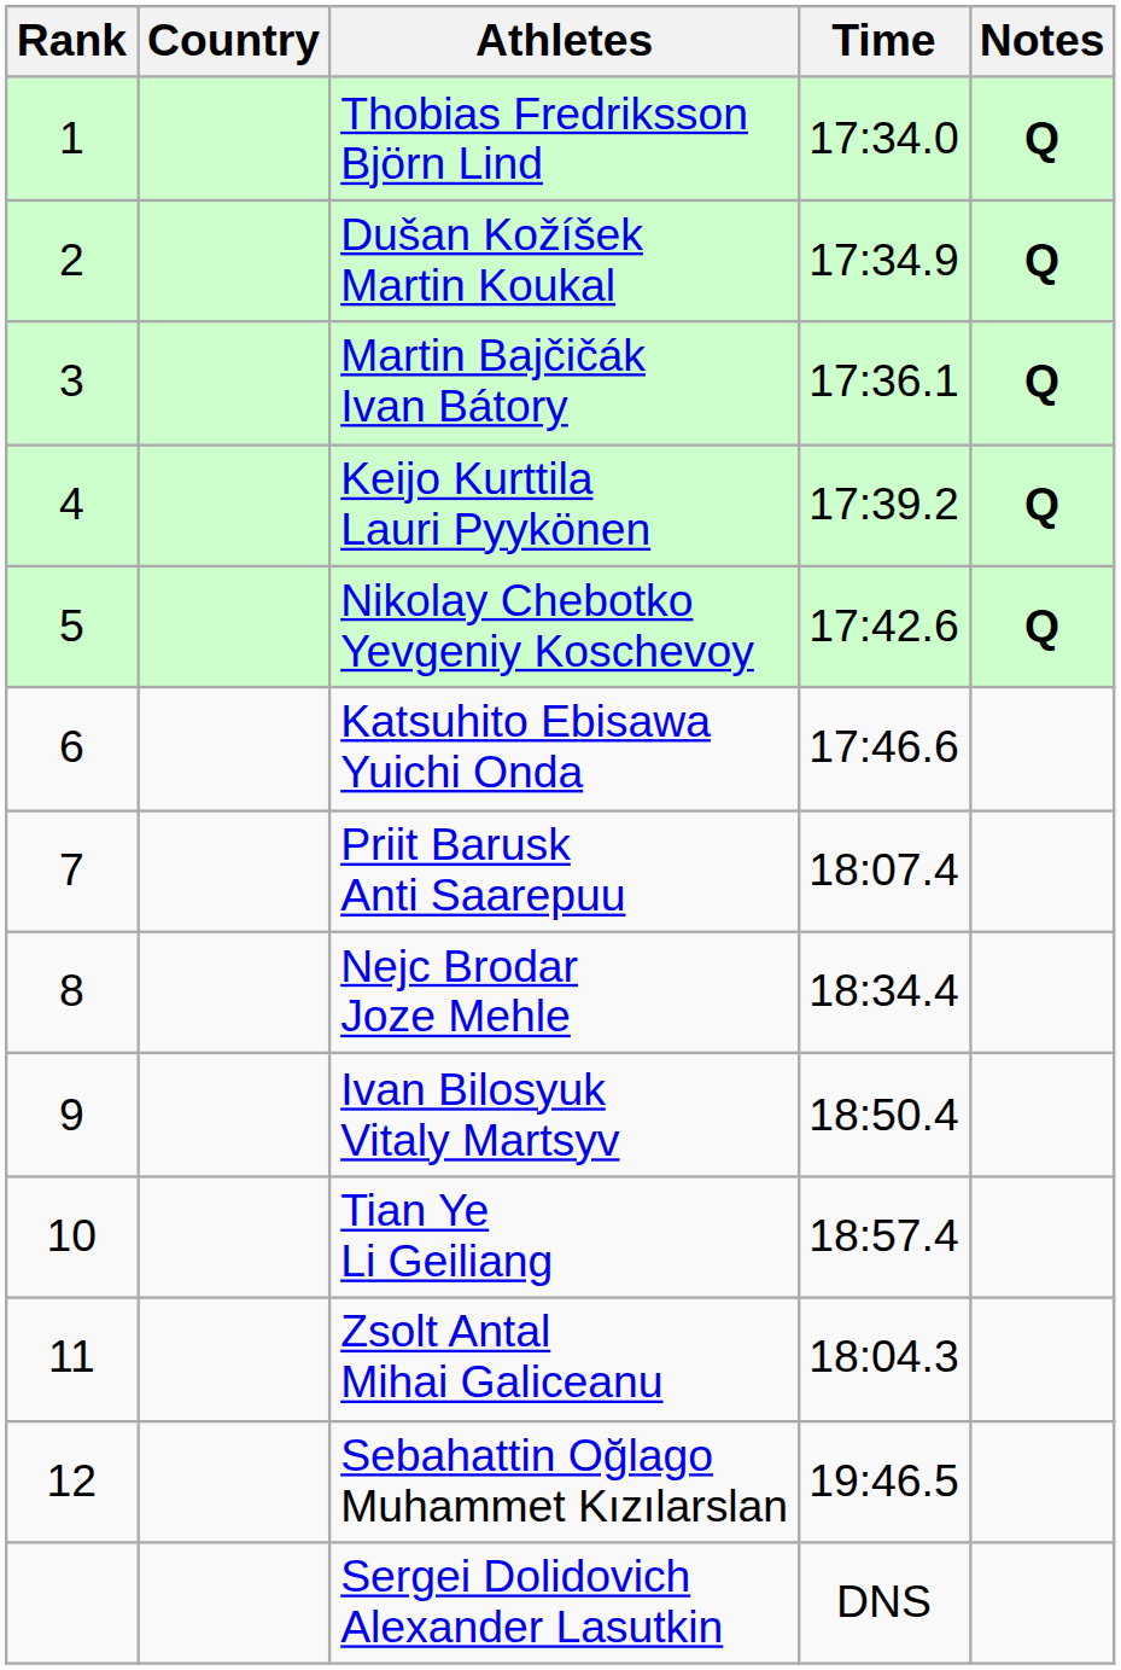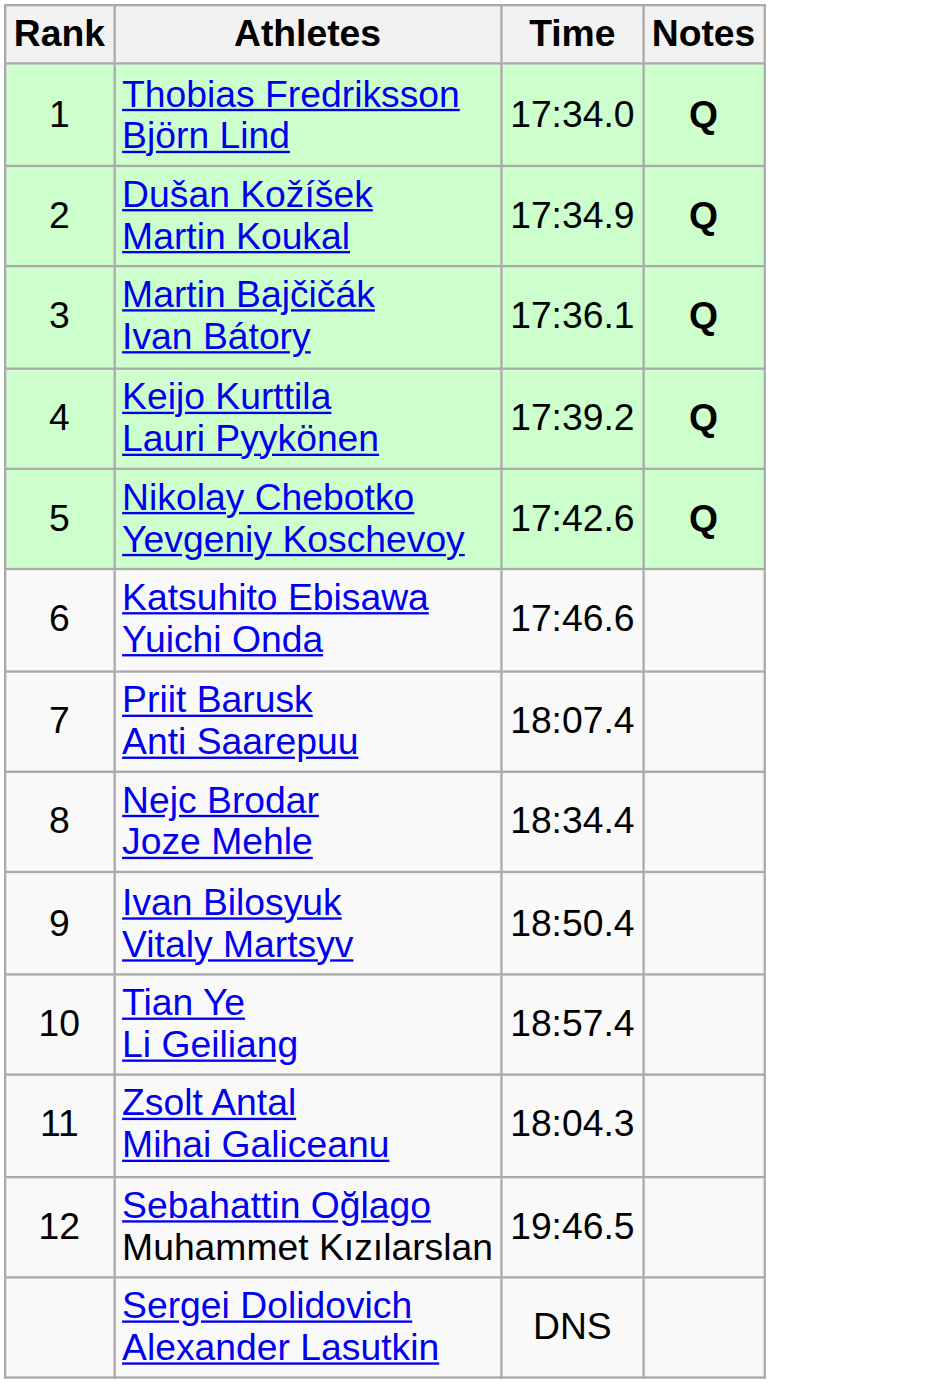- column: Country
